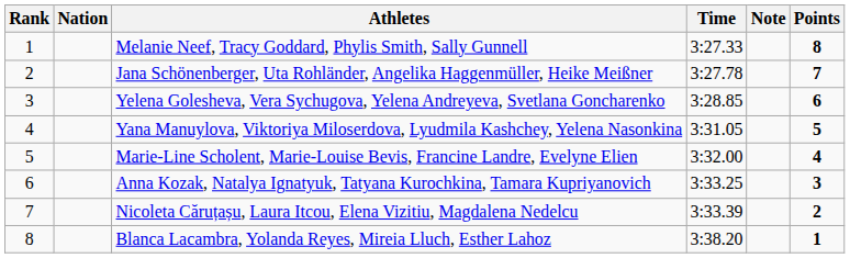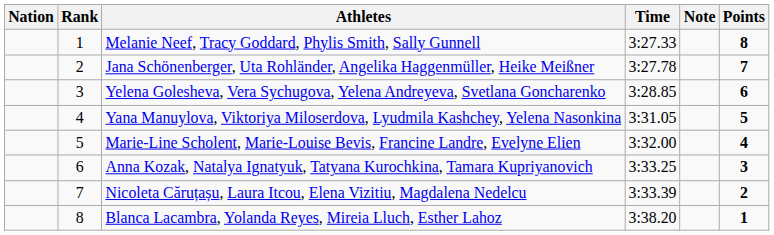columns swapped: Rank <-> Nation
